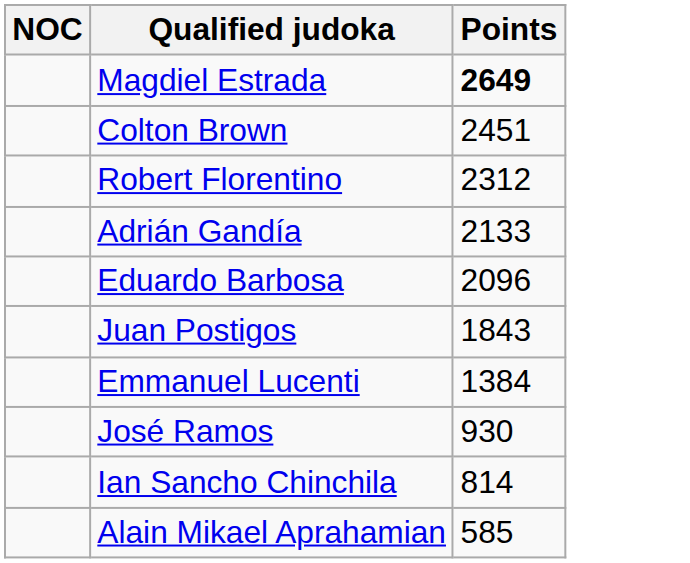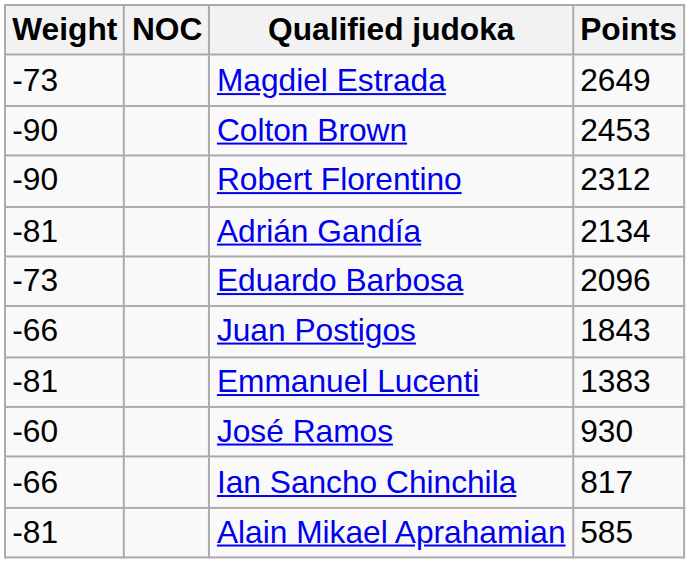+ column: Weight | -73 | -90 | -90 | -81 | -73 | -66 | -81 | -60 | -66 | -81
Magdiel Estrada | Points: bold -> normal
Colton Brown | Points: 2451 -> 2453
Adrián Gandía | Points: 2133 -> 2134
Emmanuel Lucenti | Points: 1384 -> 1383
Ian Sancho Chinchila | Points: 814 -> 817
